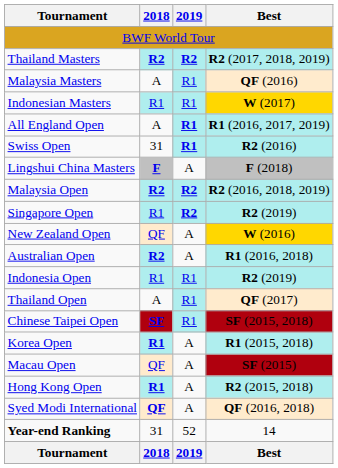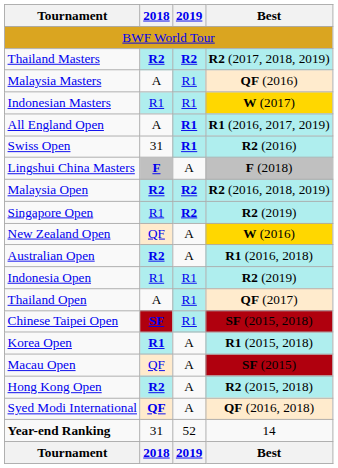Hong Kong Open | 2018: R1 -> R2
